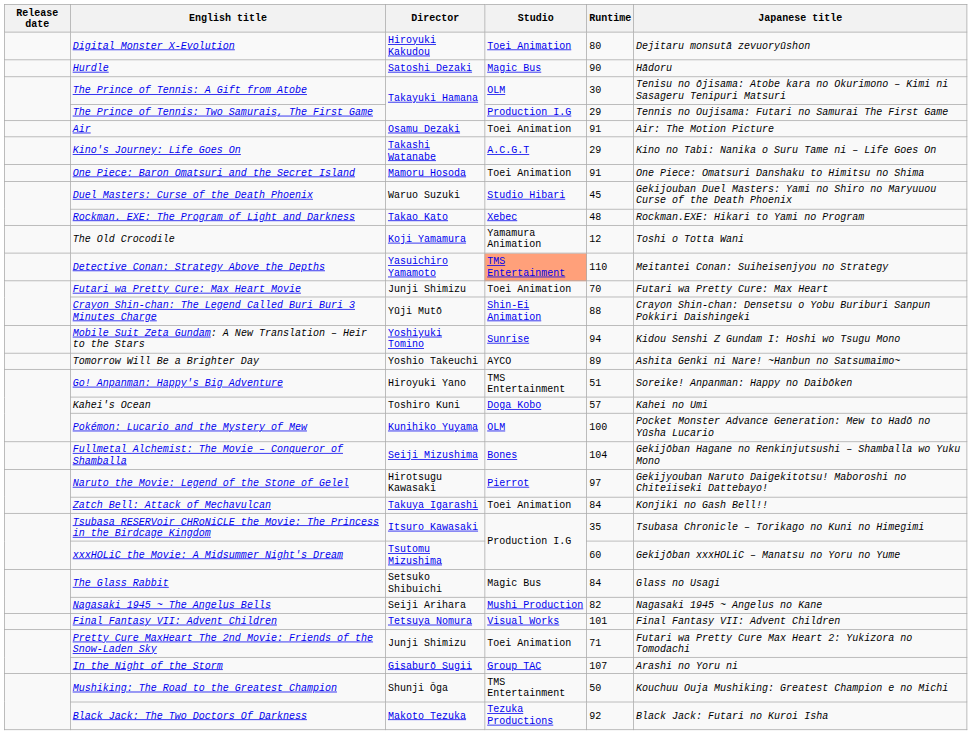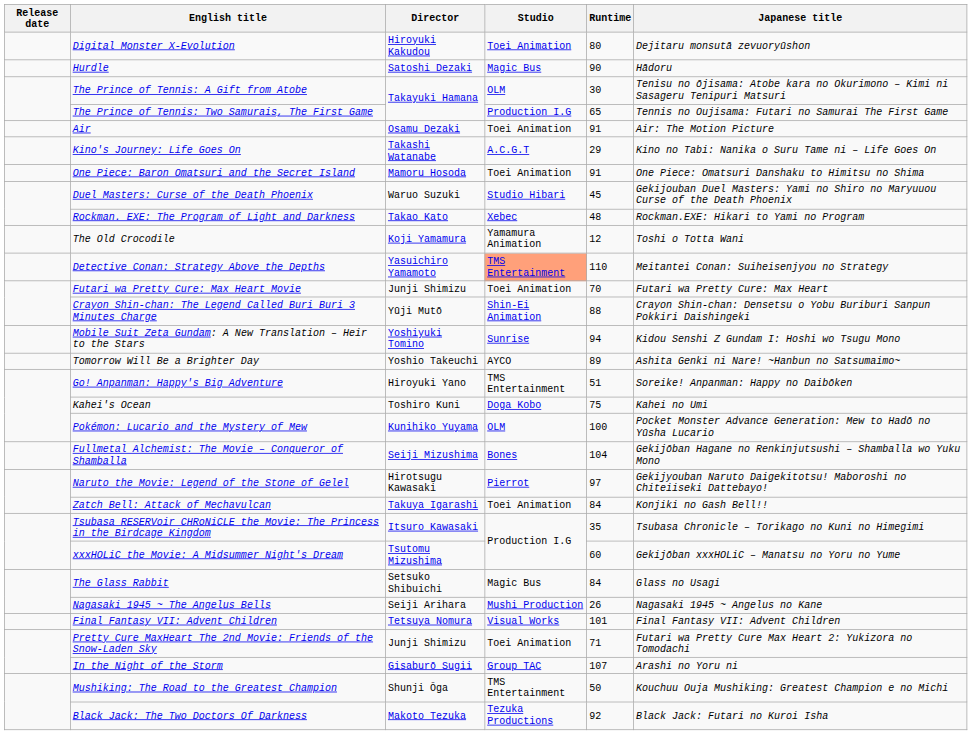The Prince of Tennis: Two Samurais, The First Game | Runtime: 29 -> 65
Kahei's Ocean | Runtime: 57 -> 75
Nagasaki 1945 ~ The Angelus Bells | Runtime: 82 -> 26
